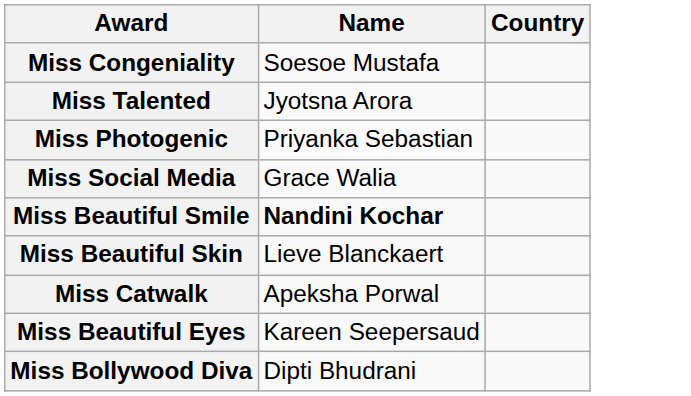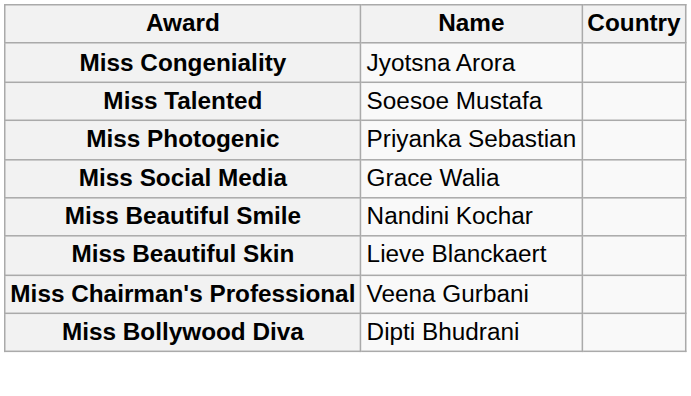Miss Congeniality | Name: Soesoe Mustafa -> Jyotsna Arora
Miss Talented | Name: Jyotsna Arora -> Soesoe Mustafa
Miss Beautiful Smile | Name: bold -> normal
- row: Miss Catwalk | Apeksha Porwal
- row: Miss Beautiful Eyes | Kareen Seepersaud
+ row: Miss Chairman's Professional | Veena Gurbani
